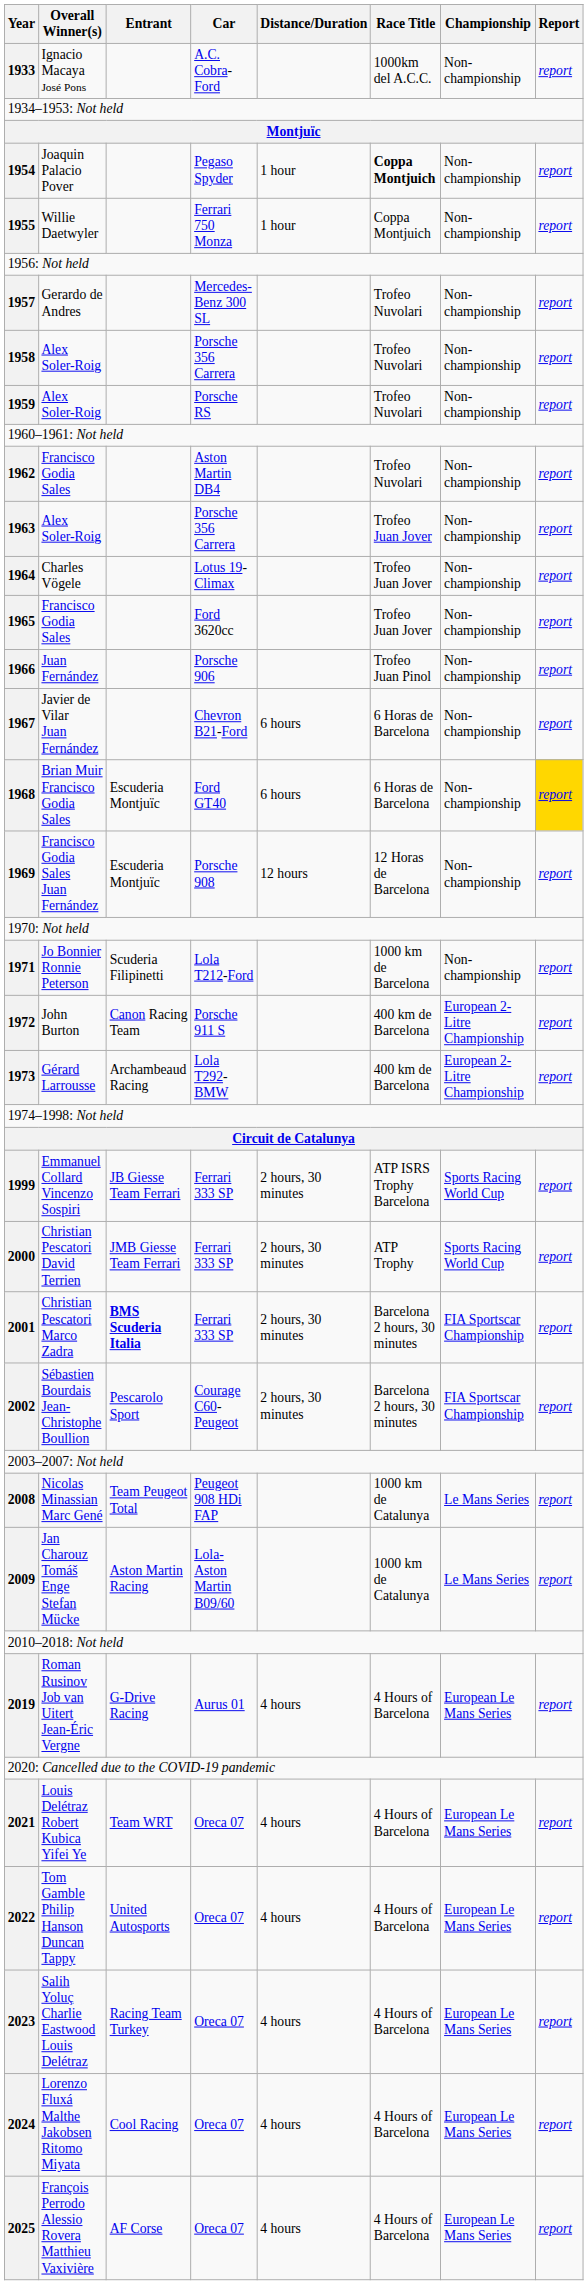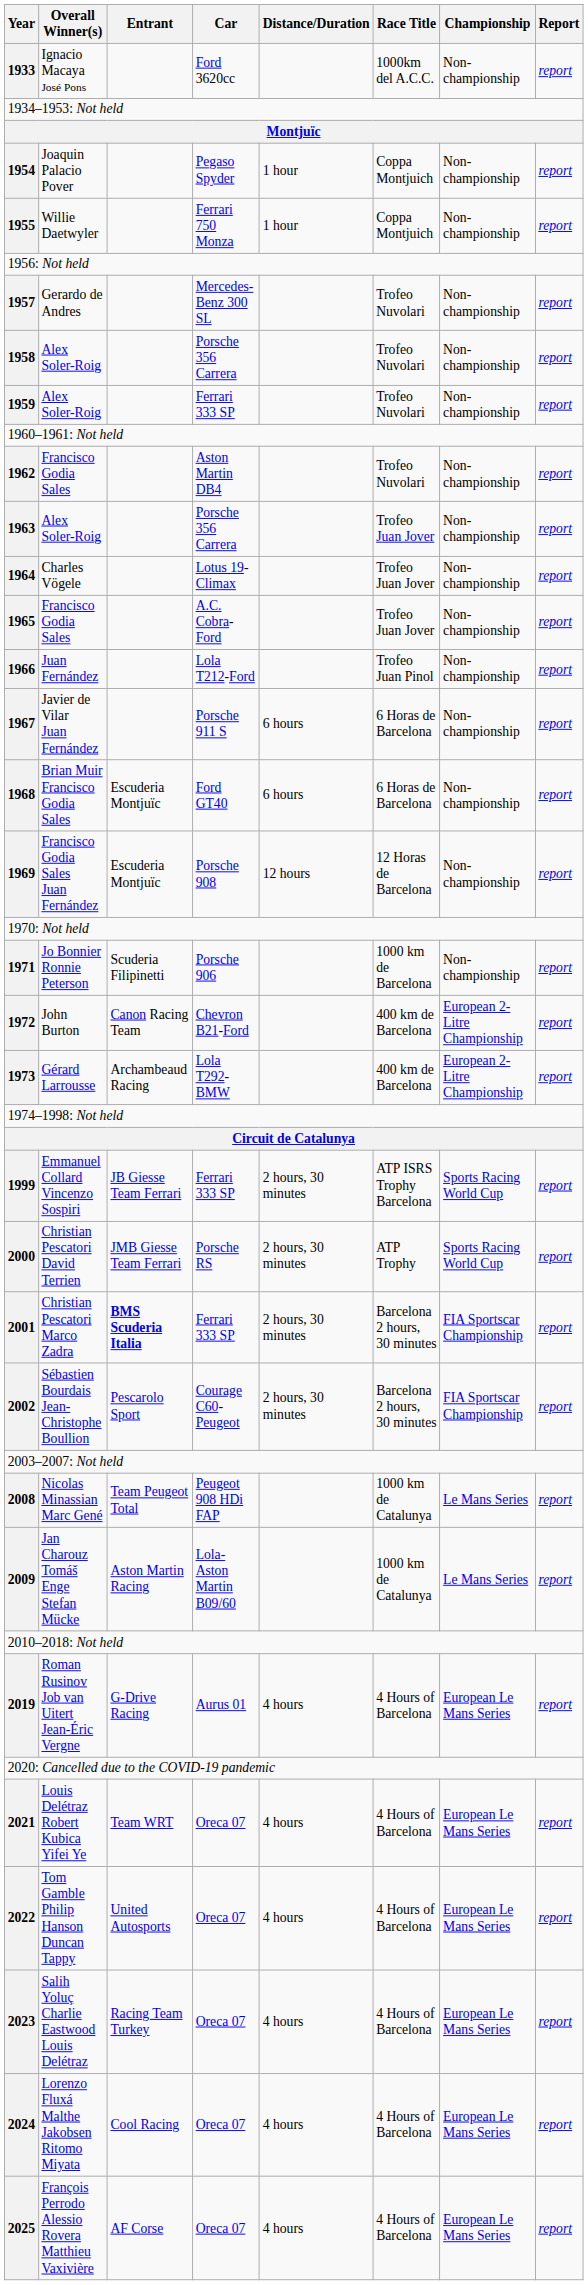Ignacio Macaya José Pons | Car: A.C. Cobra-Ford -> Ford 3620cc
Joaquin Palacio Pover | Race Title: bold -> normal
1959 / Alex Soler-Roig | Car: Porsche RS -> Ferrari 333 SP
1965 / Francisco Godia Sales | Car: Ford 3620cc -> A.C. Cobra-Ford
Juan Fernández | Car: Porsche 906 -> Lola T212-Ford
Javier de Vilar Juan Fernández | Car: Chevron B21-Ford -> Porsche 911 S
Brian Muir Francisco Godia Sales | Report: gold background -> no background
Jo Bonnier Ronnie Peterson | Car: Lola T212-Ford -> Porsche 906
John Burton | Car: Porsche 911 S -> Chevron B21-Ford
Christian Pescatori David Terrien | Car: Ferrari 333 SP -> Porsche RS
